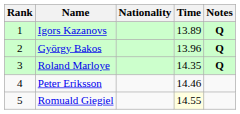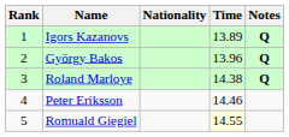Roland Marloye | Time: 14.35 -> 14.38
